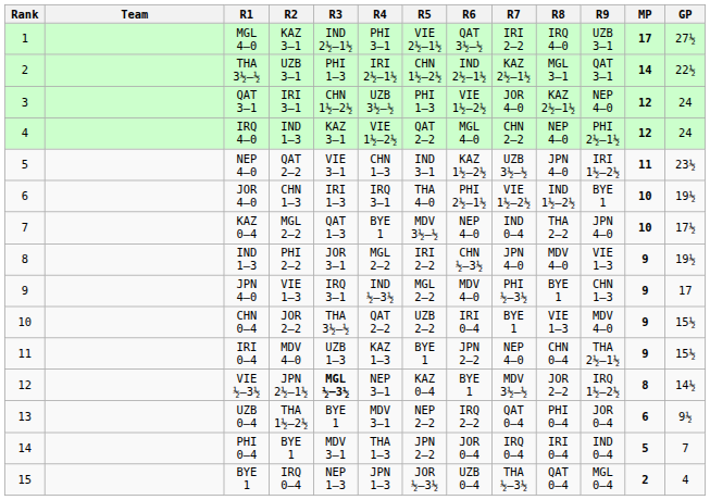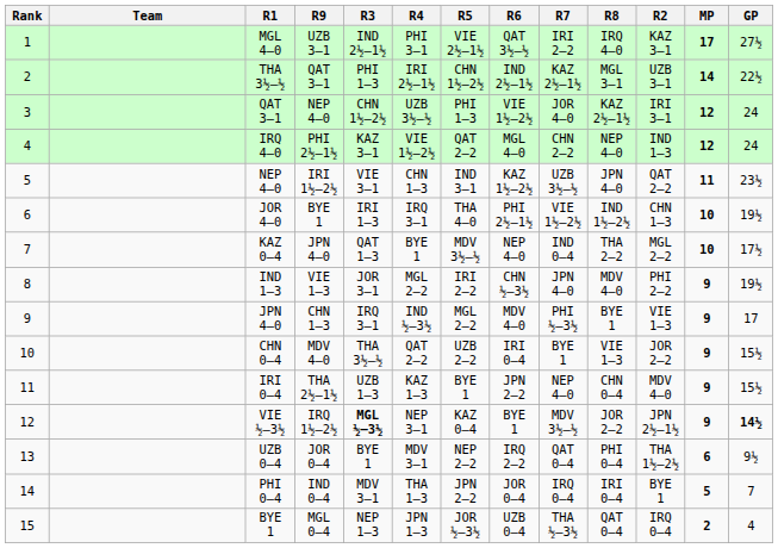columns swapped: R2 <-> R9
VIE ½–3½ | MP: 8 -> 9
VIE ½–3½ | GP: normal -> bold
